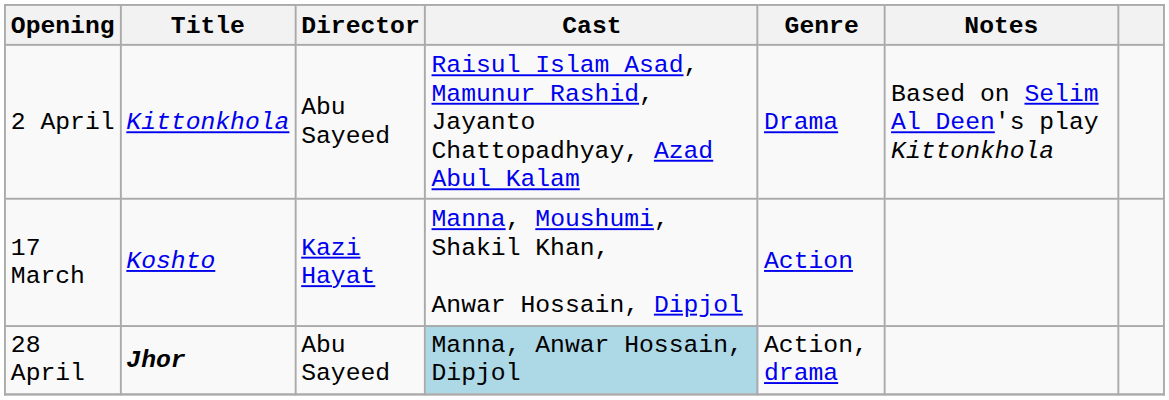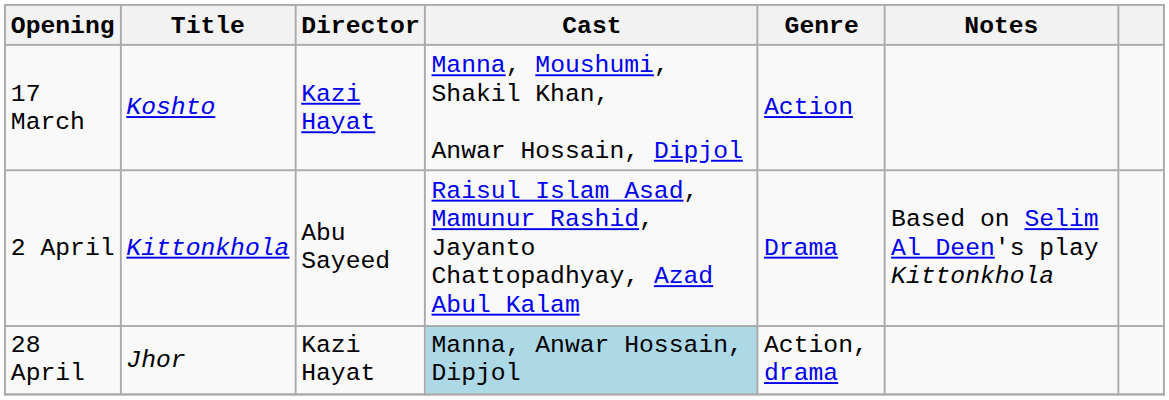rows swapped: 2 April <-> 17 March
28 April | Title: bold -> normal
28 April | Director: Abu Sayeed -> Kazi Hayat
